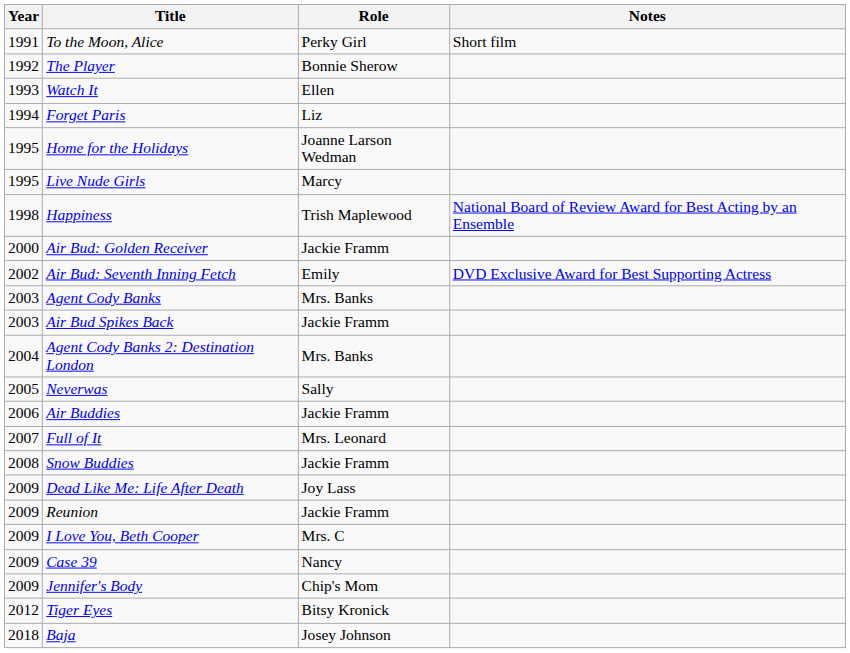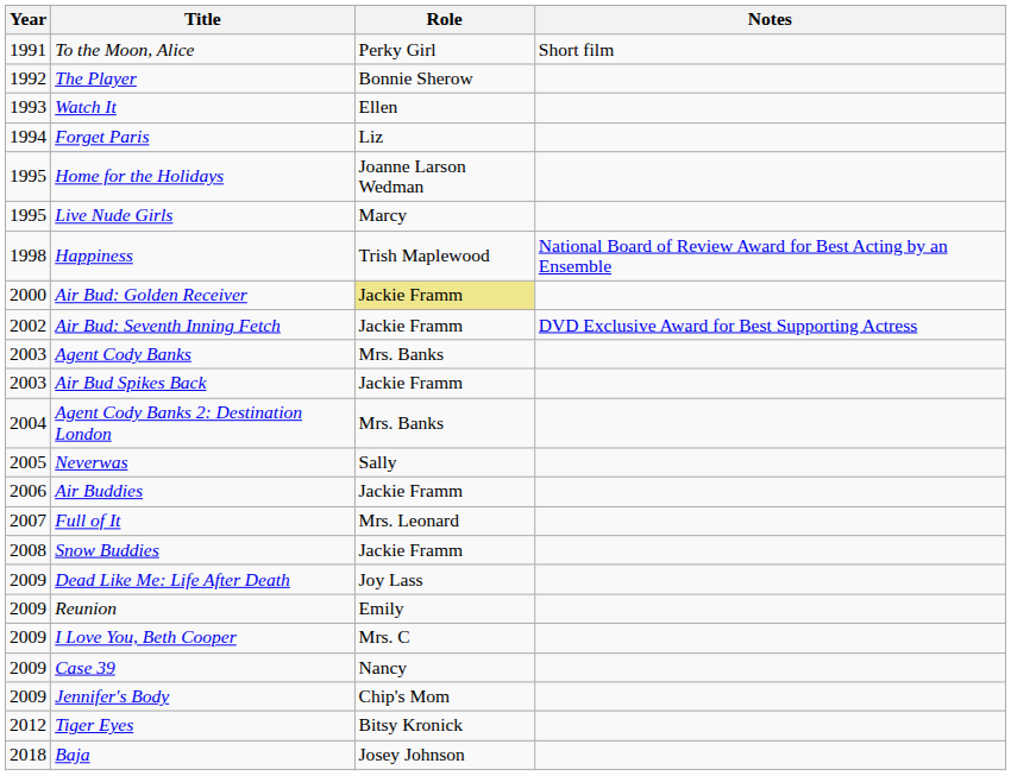Air Bud: Golden Receiver | Role: no background -> khaki background
Air Bud: Seventh Inning Fetch | Role: Emily -> Jackie Framm
Reunion | Role: Jackie Framm -> Emily
